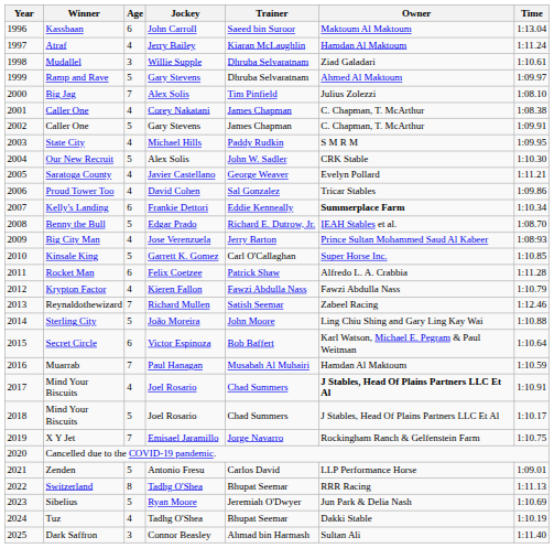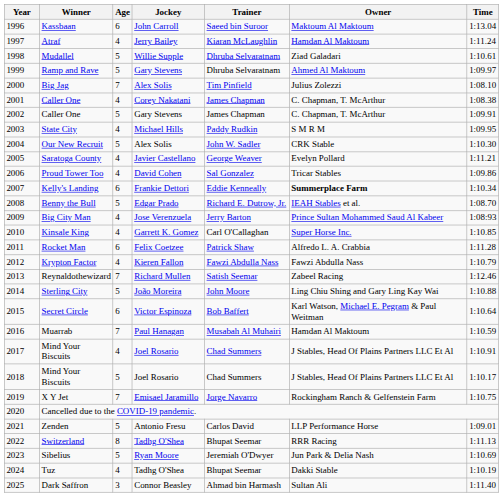Mudallel | Age: 3 -> 5
Kinsale King | Age: 5 -> 4
2017 / Mind Your Biscuits | Owner: bold -> normal
